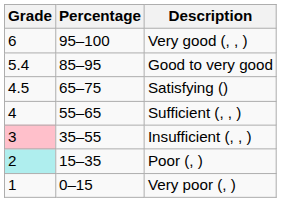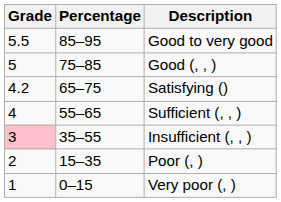- row: 6 | 95–100 | Very good (, , )
Good to very good | Grade: 5.4 -> 5.5
+ row: 5 | 75–85 | Good (, , )
Satisfying () | Grade: 4.5 -> 4.2
Poor (, ) | Grade: paleturquoise background -> no background
